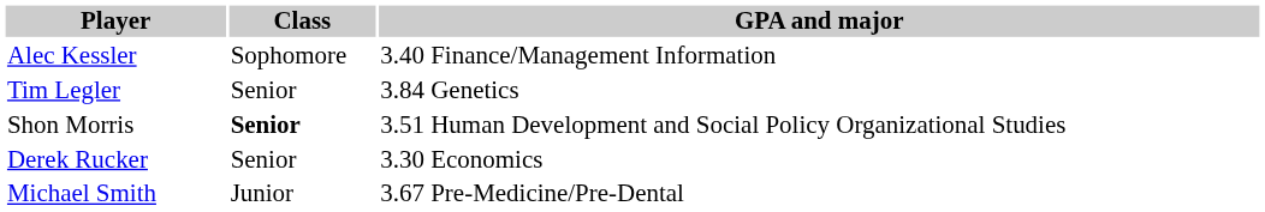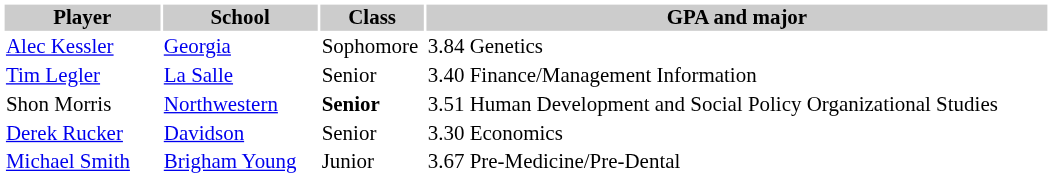+ column: School | Georgia | La Salle | Northwestern | Davidson | Brigham Young
Alec Kessler | GPA and major: 3.40 Finance/Management Information -> 3.84 Genetics
Tim Legler | GPA and major: 3.84 Genetics -> 3.40 Finance/Management Information
